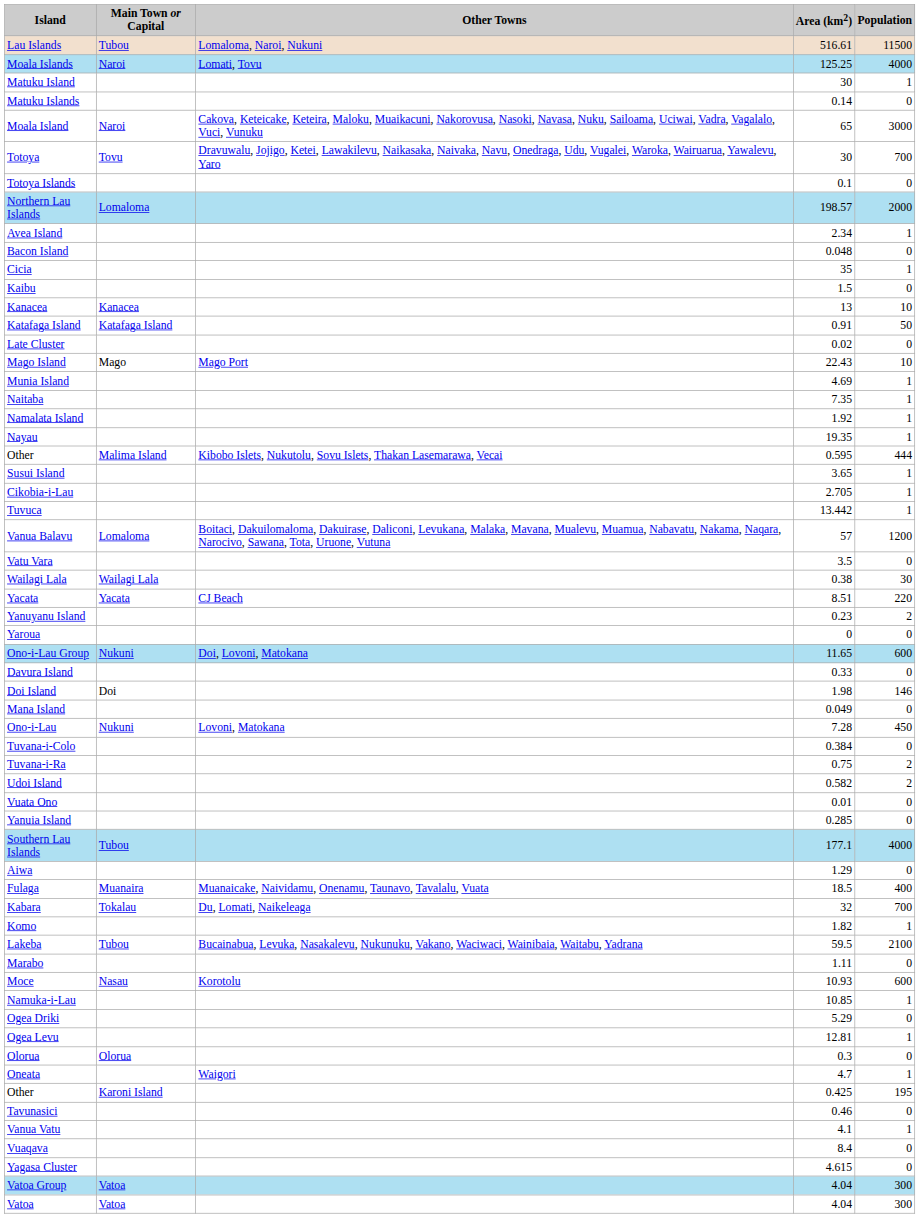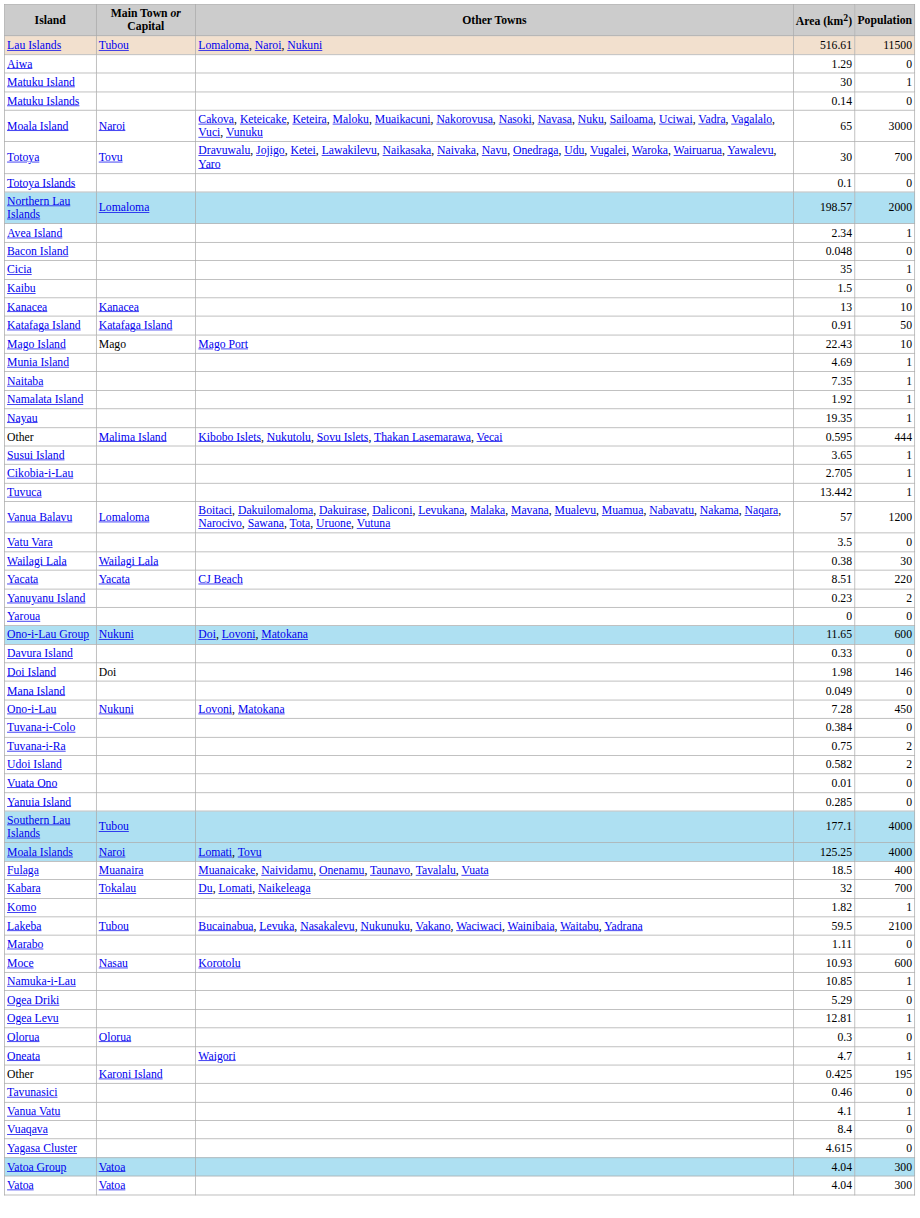rows swapped: Moala Islands <-> Aiwa
- row: Late Cluster | 0.02 | 0
